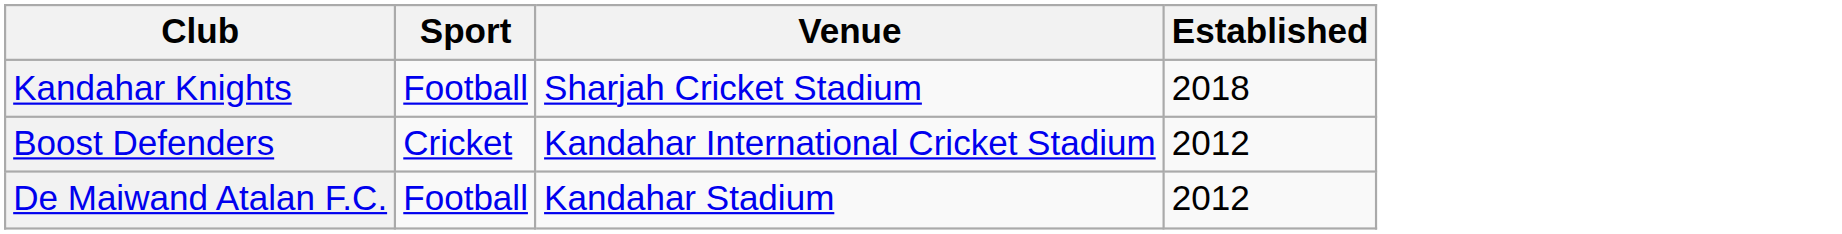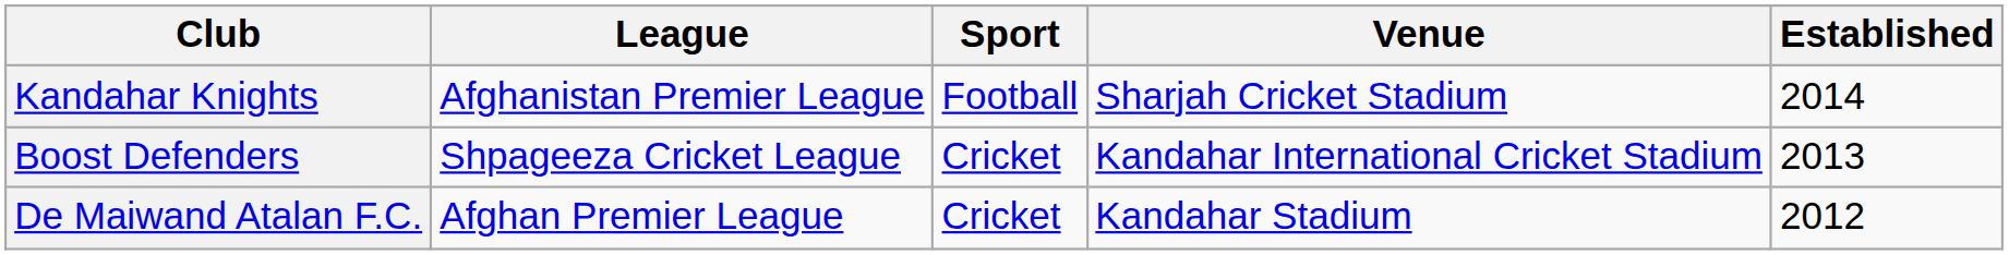+ column: League | Afghanistan Premier League | Shpageeza Cricket League | Afghan Premier League
Kandahar Knights | Established: 2018 -> 2014
Boost Defenders | Established: 2012 -> 2013
De Maiwand Atalan F.C. | Sport: Football -> Cricket
